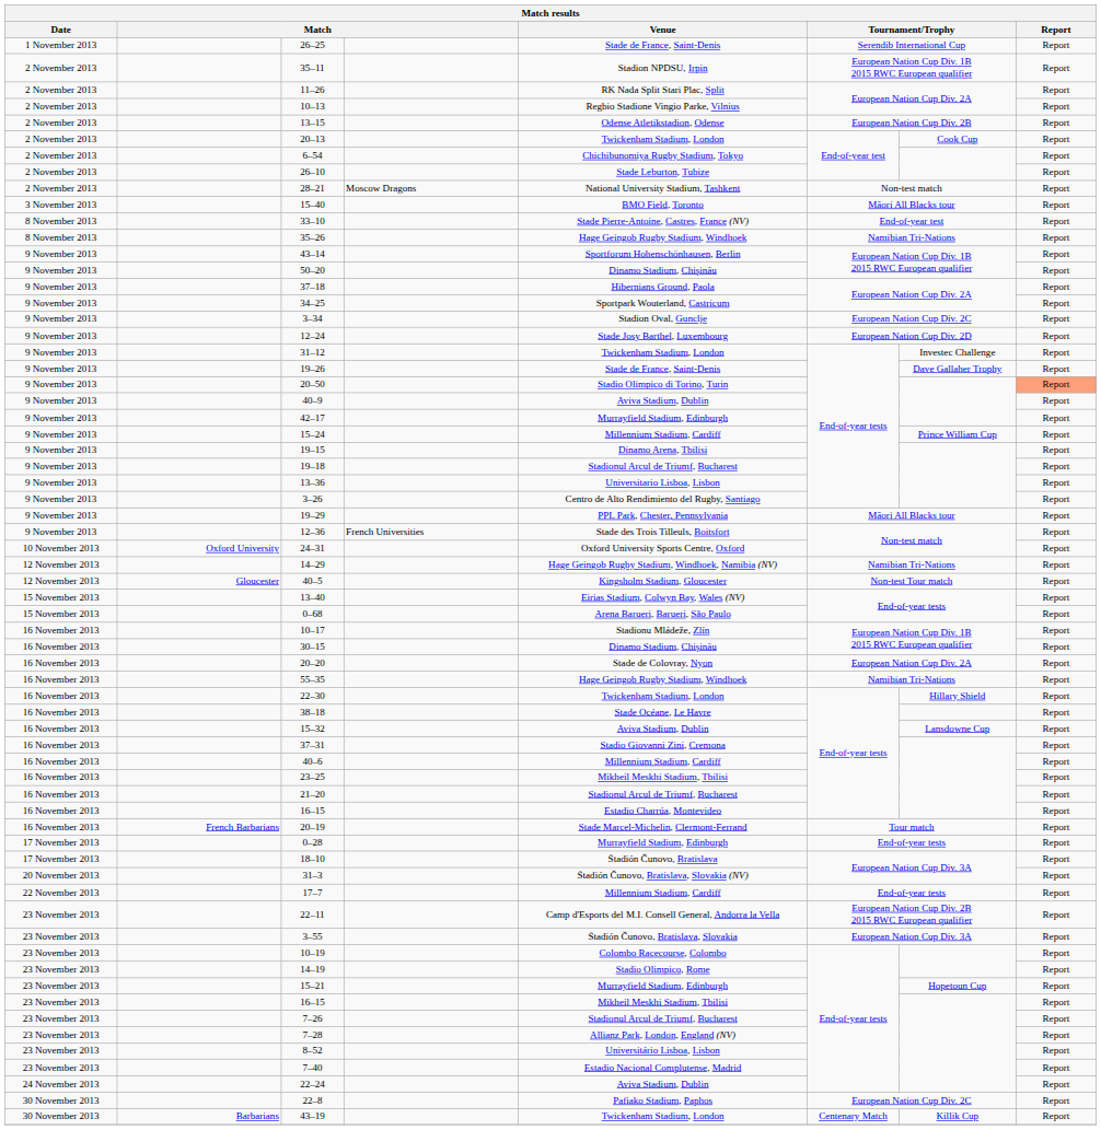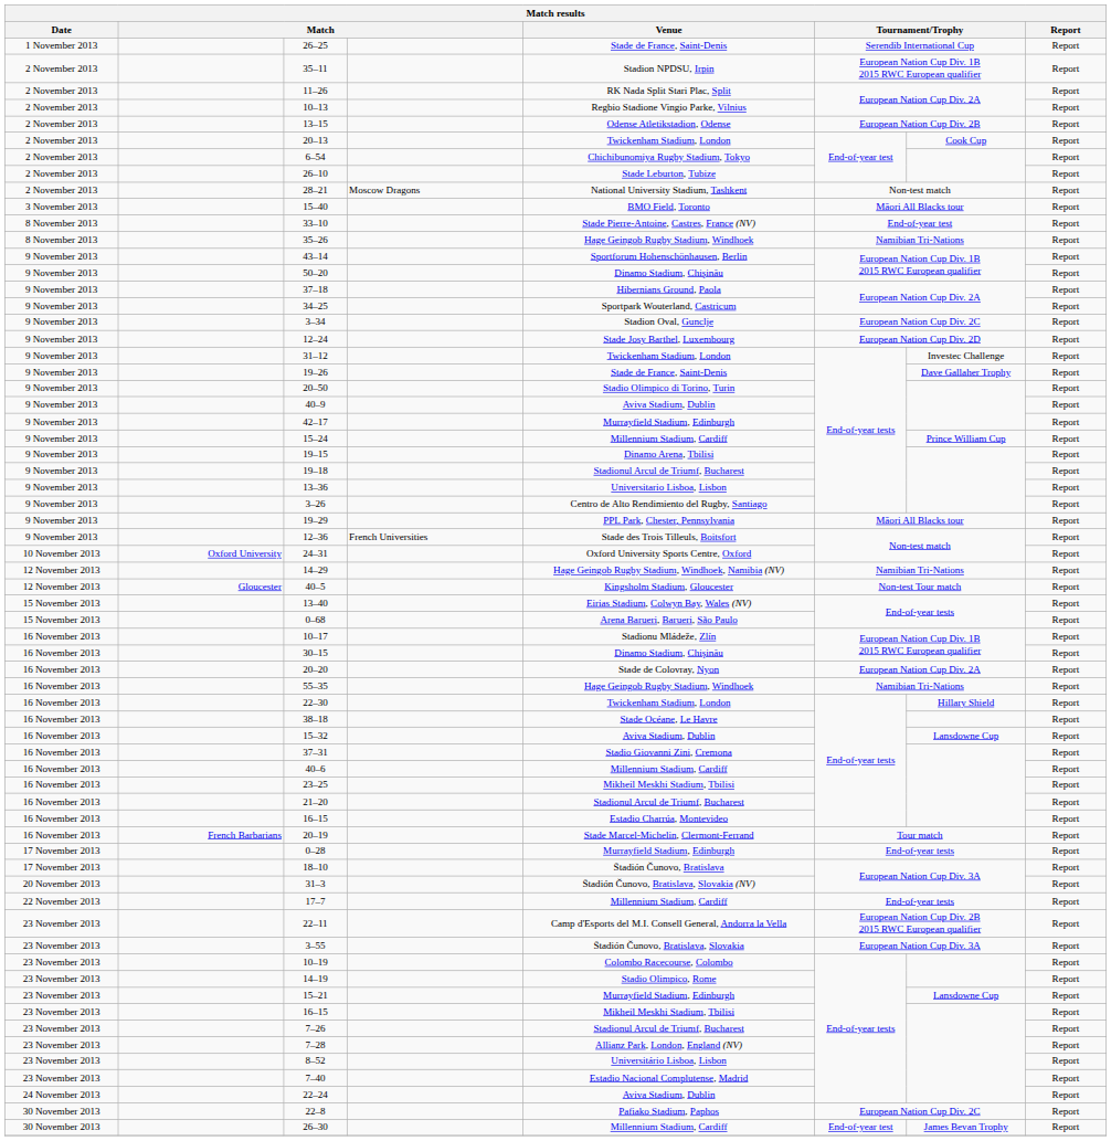20–50 | Report: lightsalmon background -> no background
15–21 | column 7: Hopetoun Cup -> Lansdowne Cup
- row: 30 November 2013 | Barbarians | 43–19 | Twickenham Stadium, London | Centenary Match | Killik Cup | Report
+ row: 30 November 2013 | 26–30 | Millennium Stadium, Cardiff | End-of-year test | James Bevan Trophy | Report
